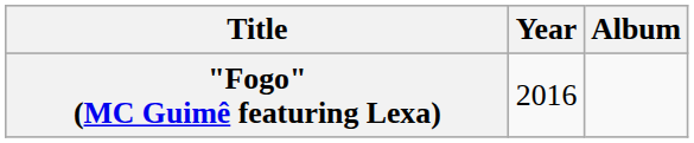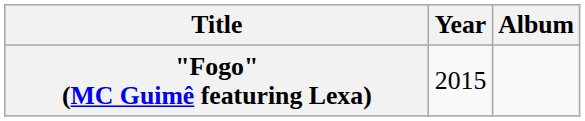"Fogo" (MC Guimê featuring Lexa) | Year: 2016 -> 2015
